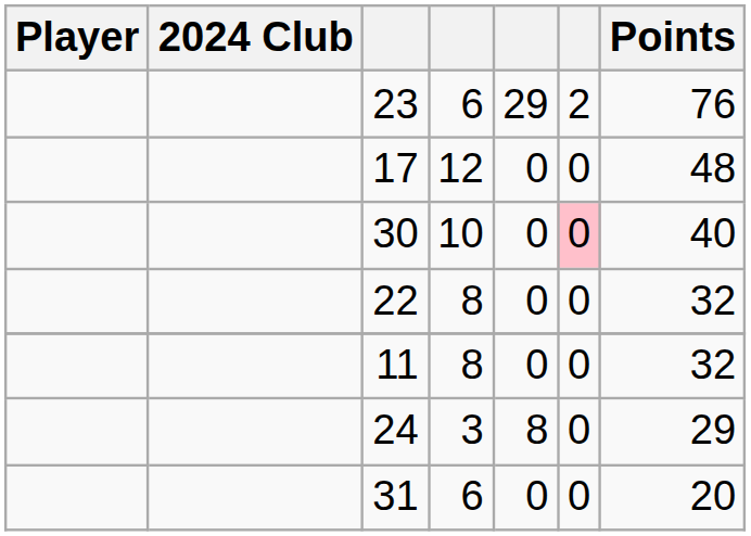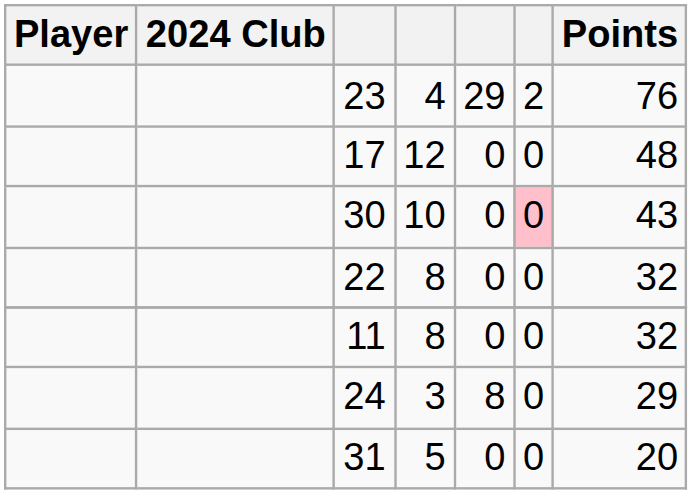23 | column 4: 6 -> 4
30 | Points: 40 -> 43
31 | column 4: 6 -> 5
